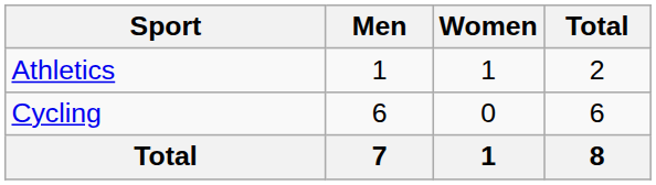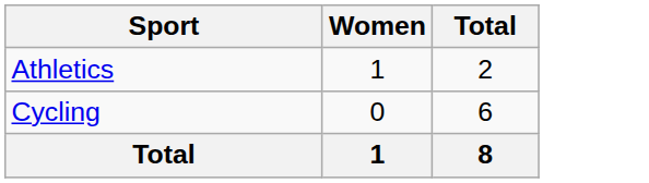- column: Men | 1 | 6 | 7
